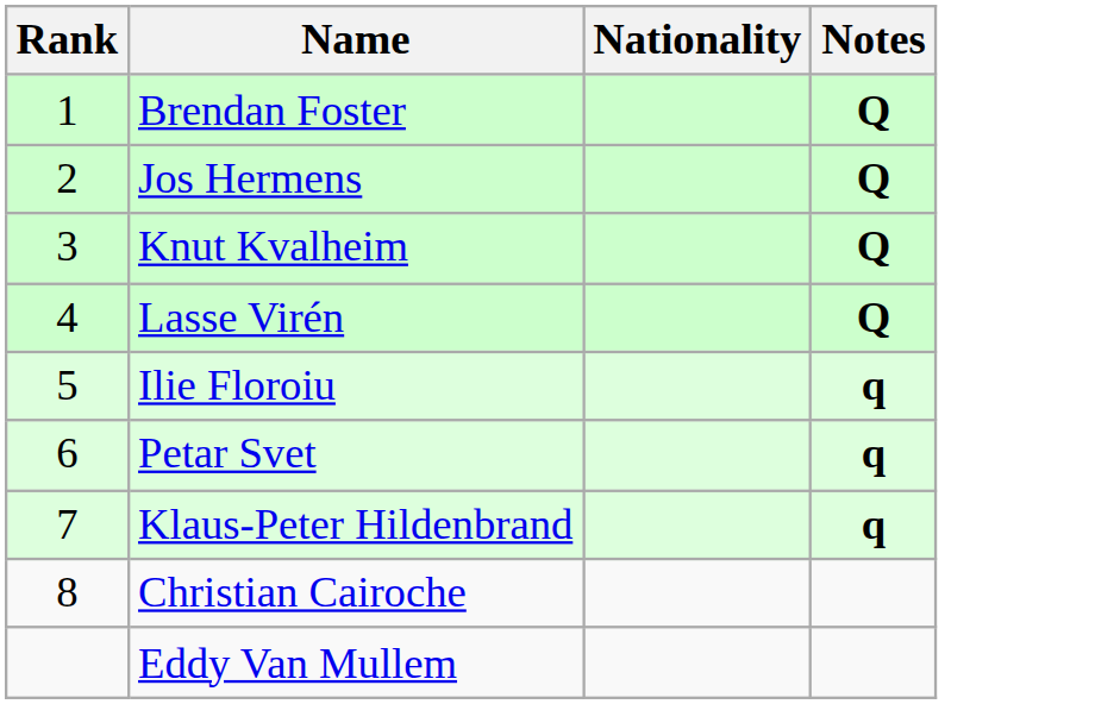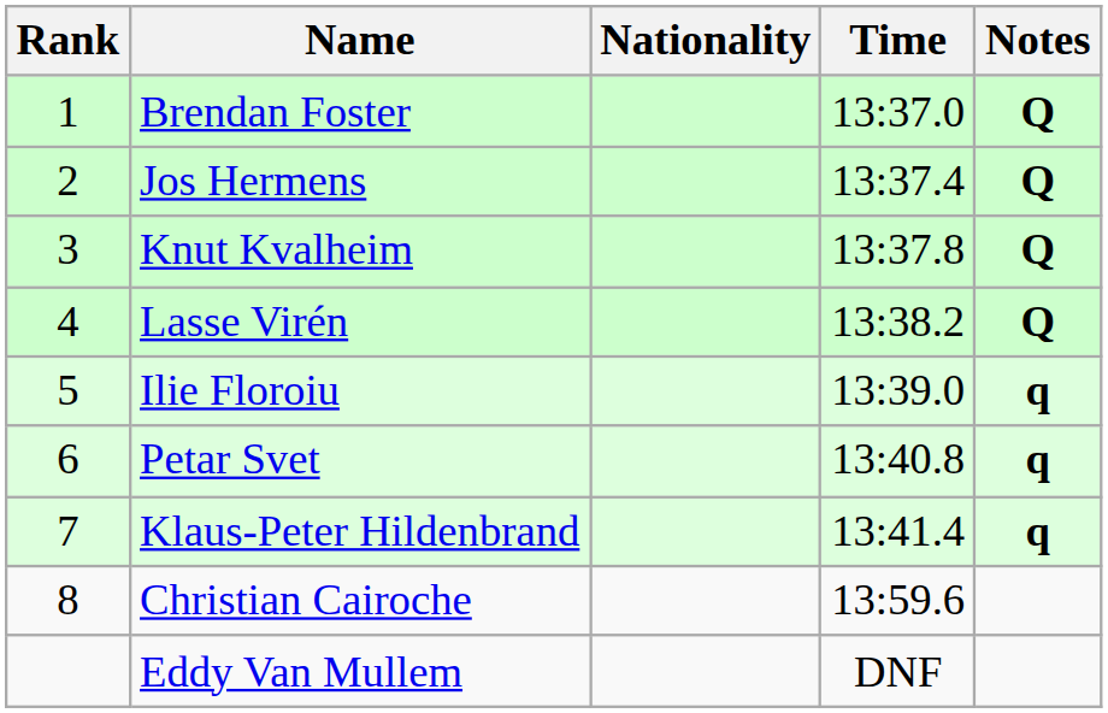+ column: Time | 13:37.0 | 13:37.4 | 13:37.8 | 13:38.2 | 13:39.0 | 13:40.8 | 13:41.4 | 13:59.6 | DNF
